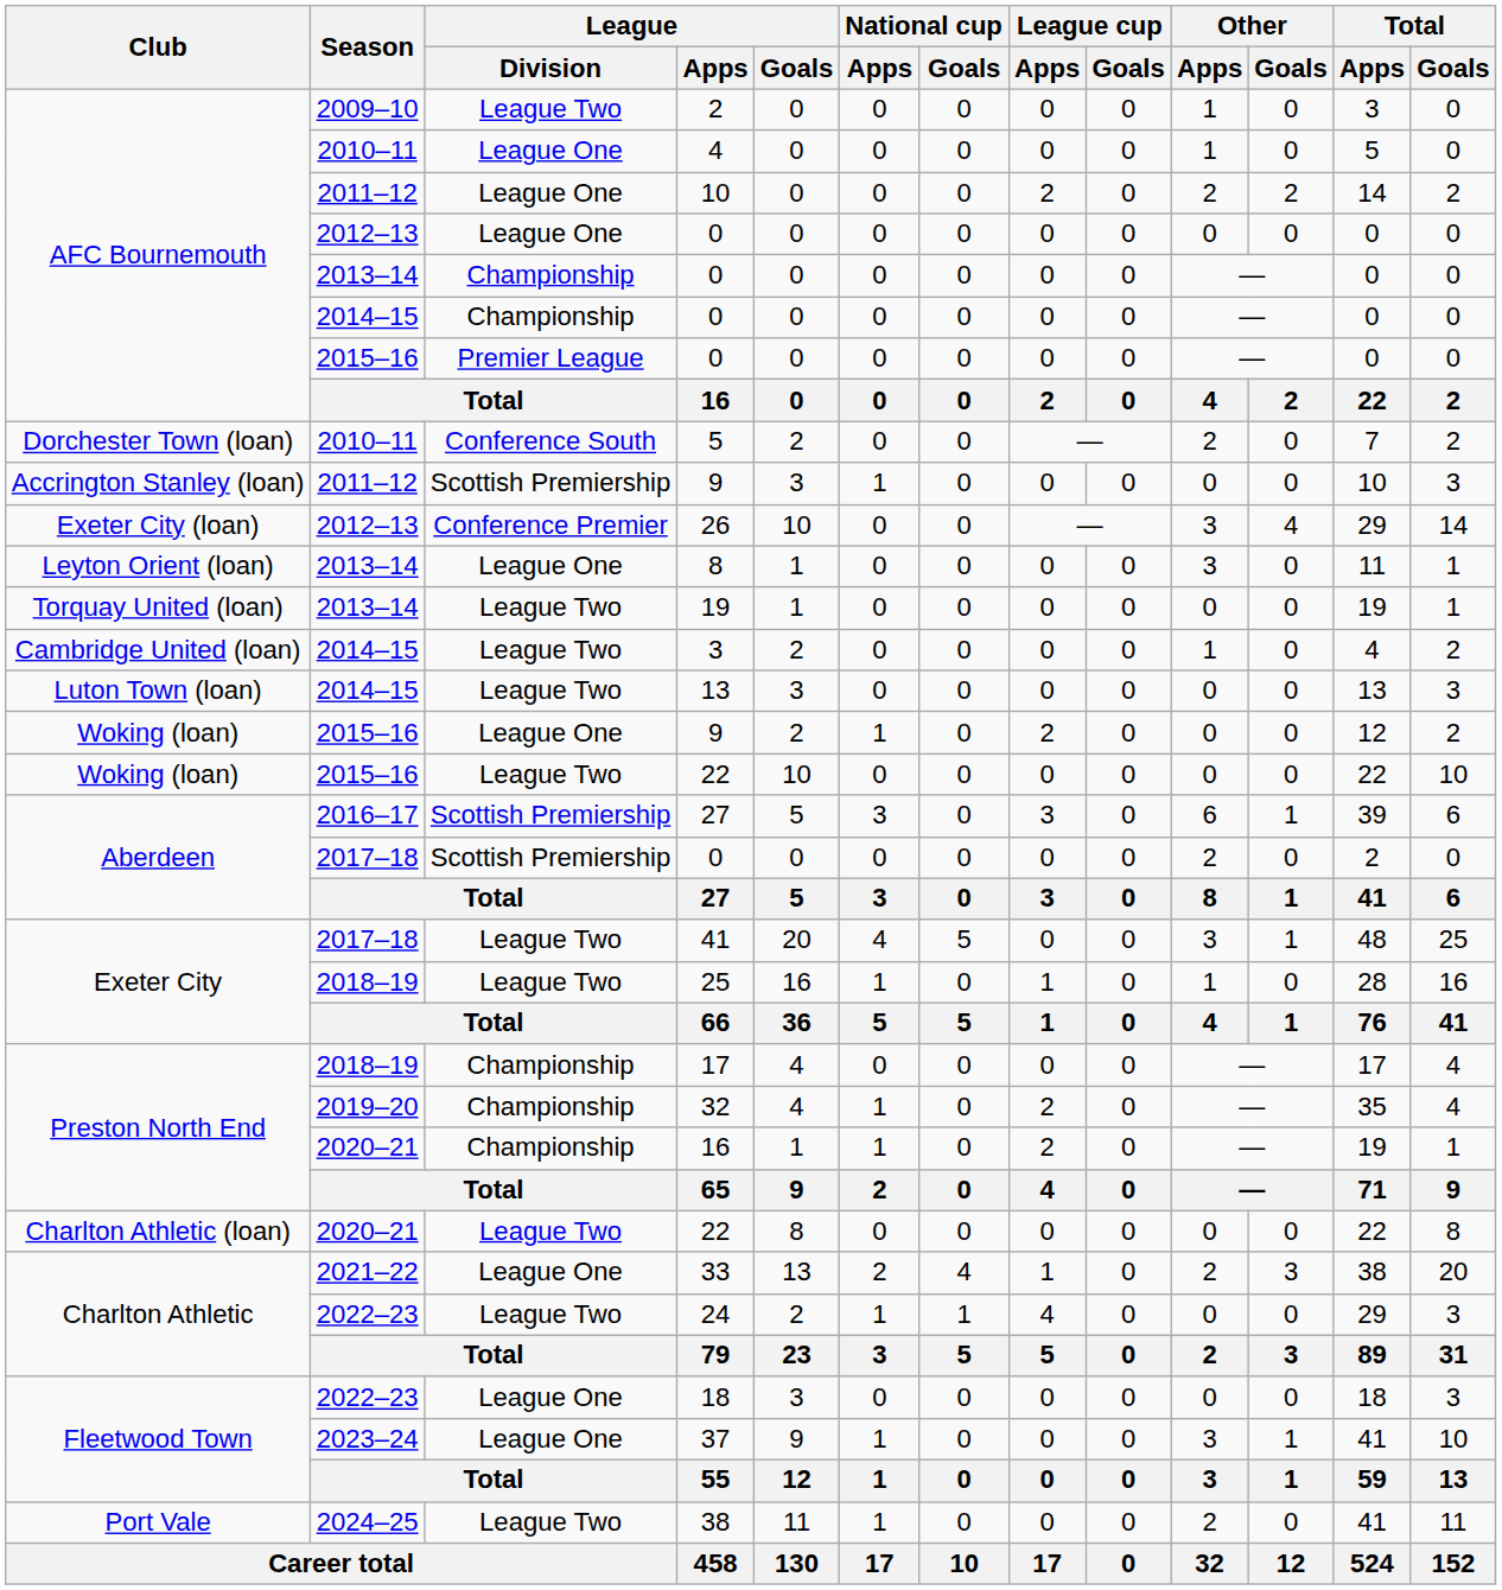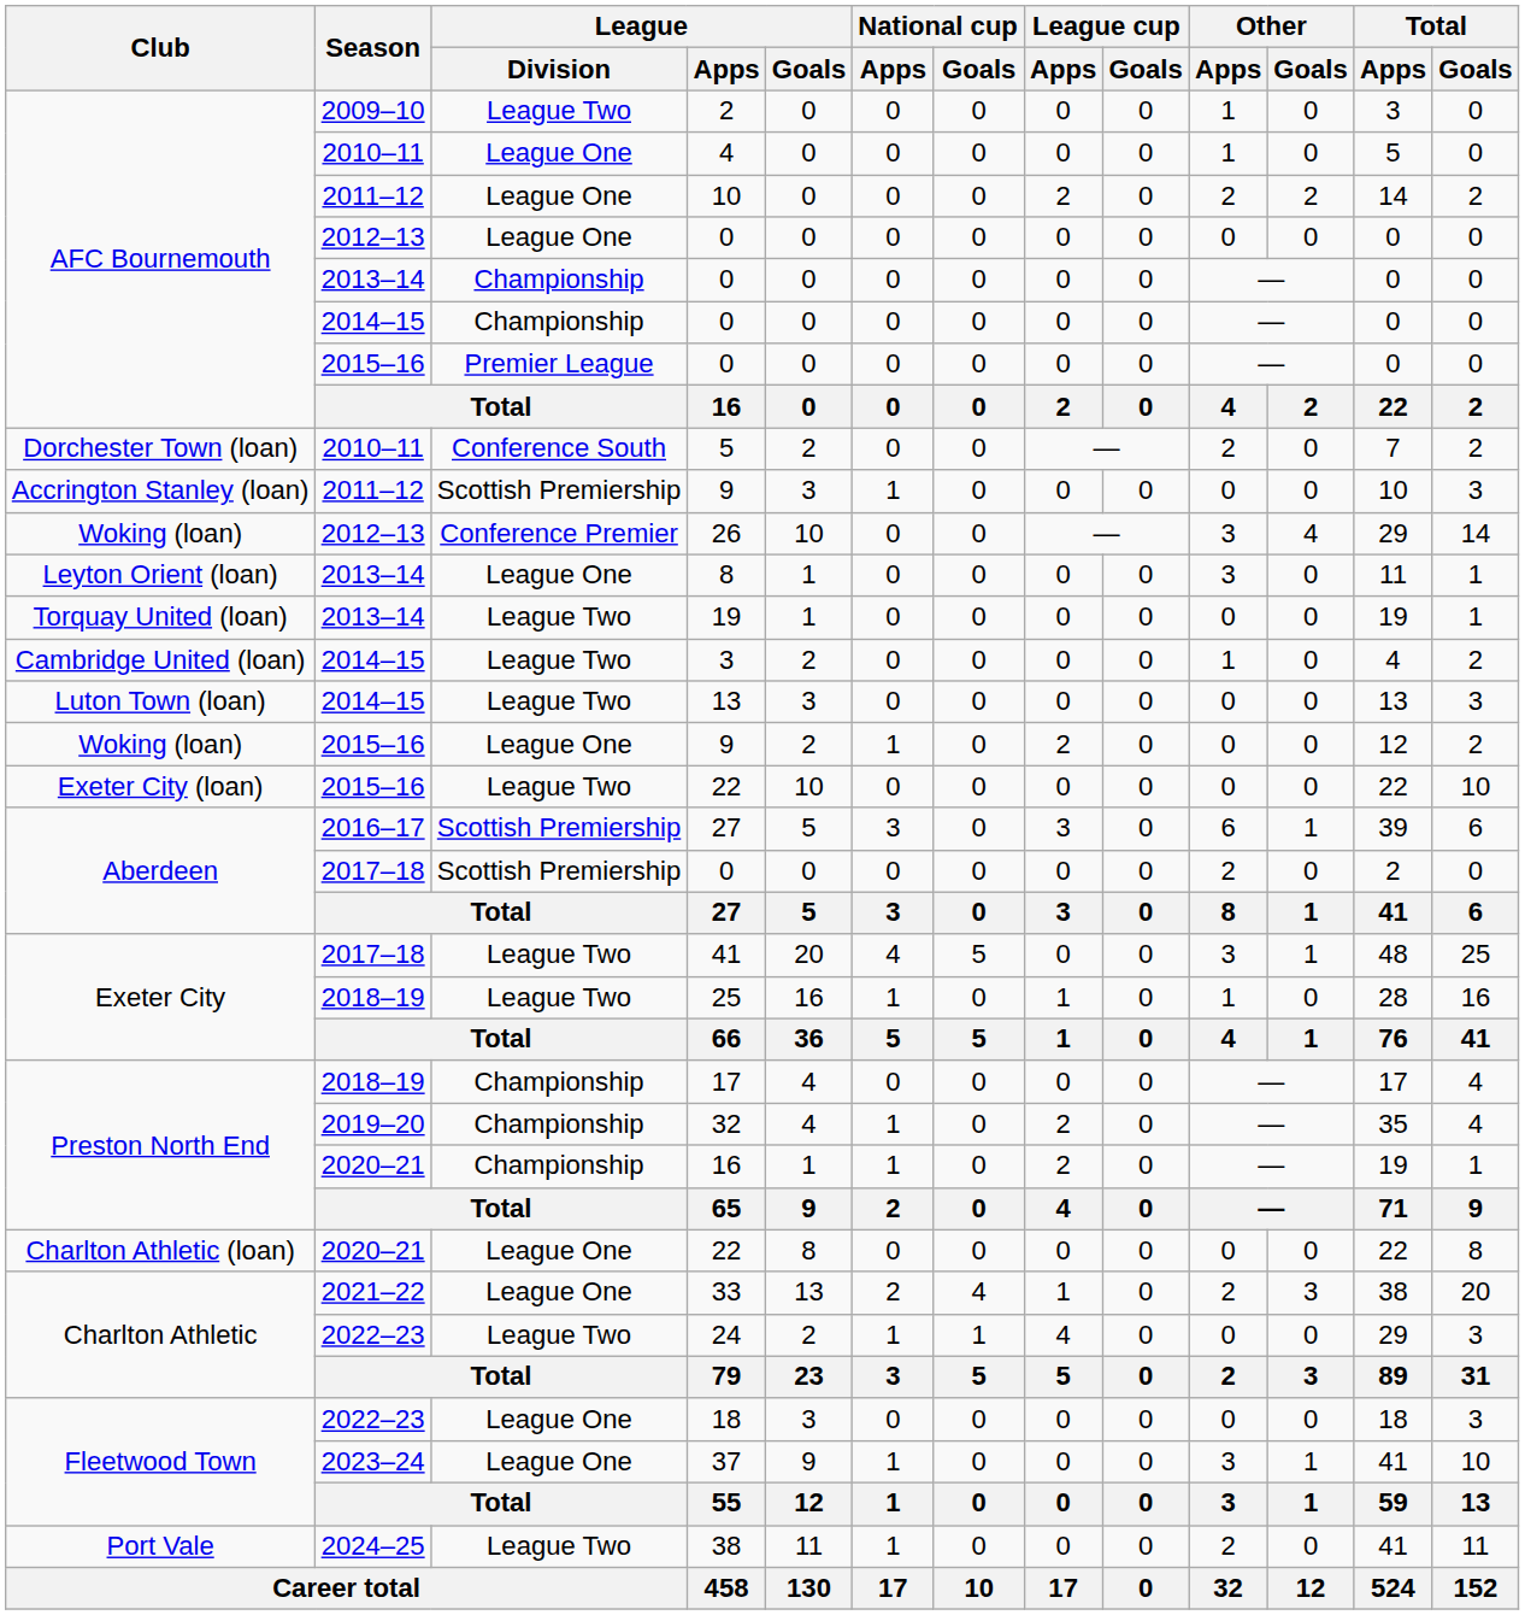26 | Club: Exeter City (loan) -> Woking (loan)
2015–16 / 22 | Club: Woking (loan) -> Exeter City (loan)
2020–21 / 22 | League / Division: League Two -> League One
